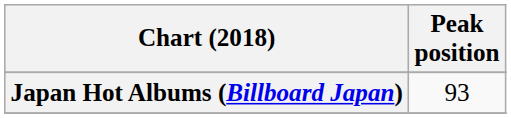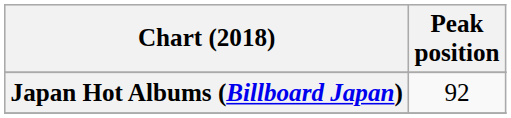Japan Hot Albums (Billboard Japan) | Peak position: 93 -> 92
